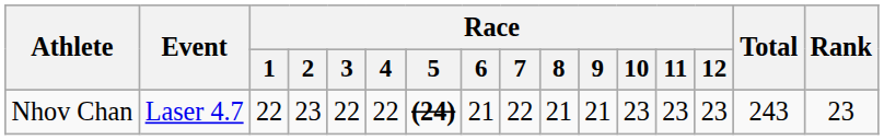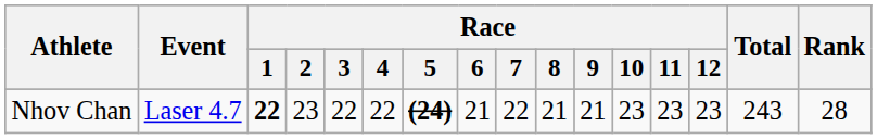Nhov Chan | Race / 1: normal -> bold
Nhov Chan | Rank: 23 -> 28
